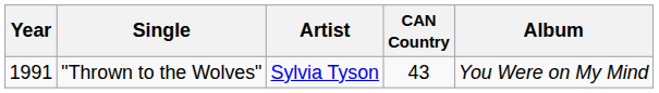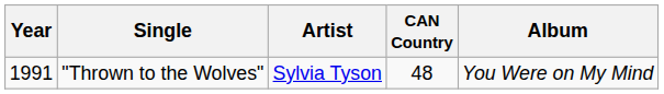"Thrown to the Wolves" | CAN Country: 43 -> 48
